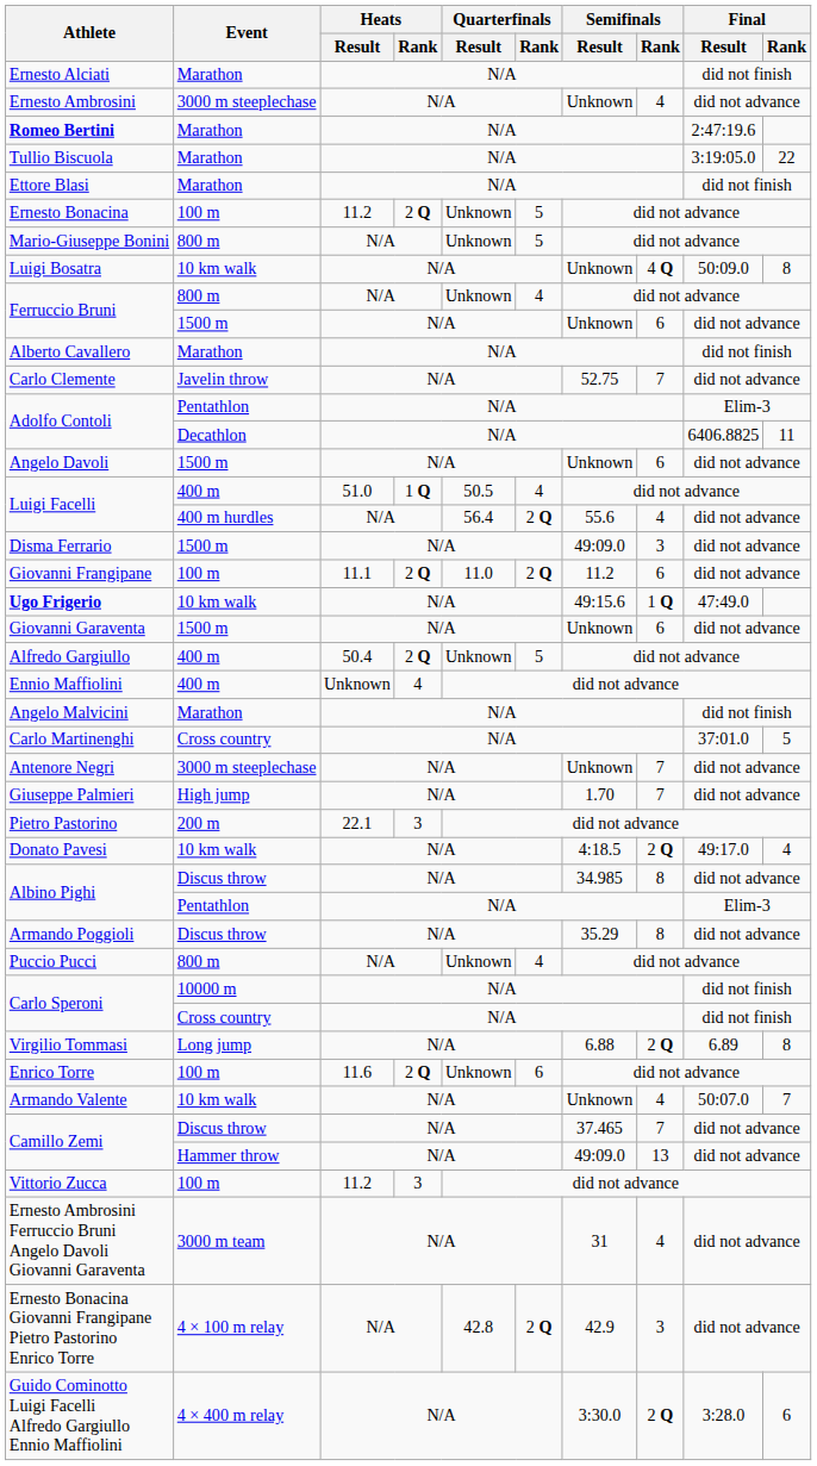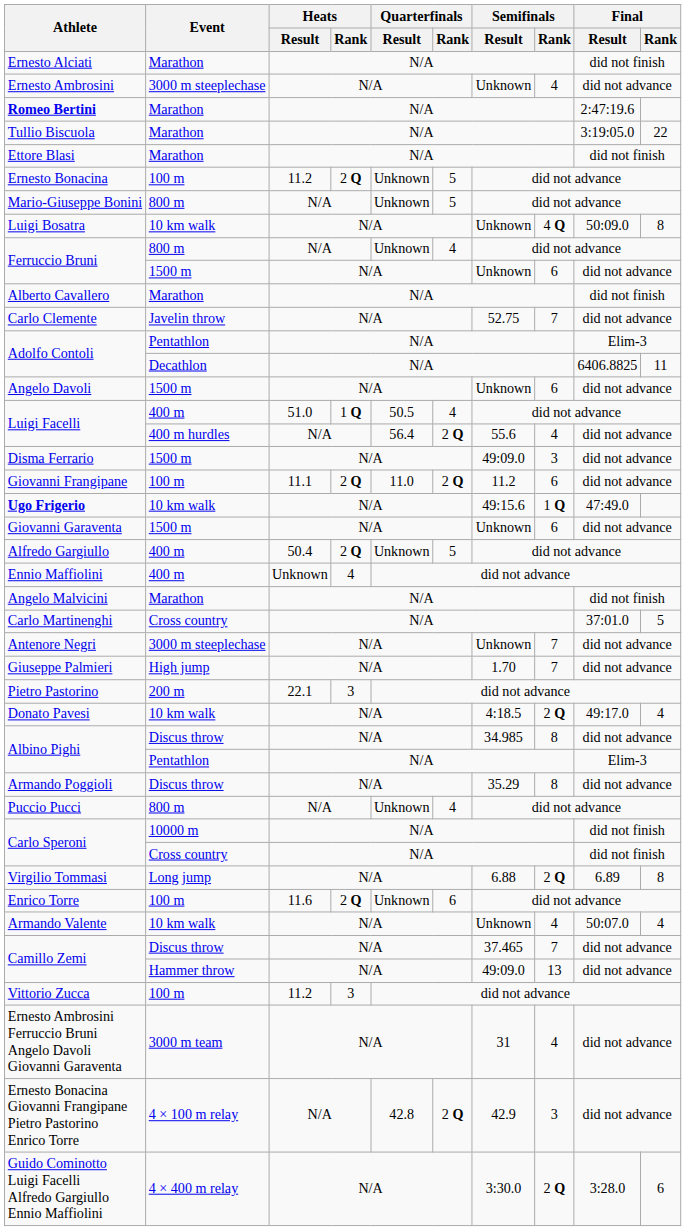Armando Valente | Final / Rank: 7 -> 4
